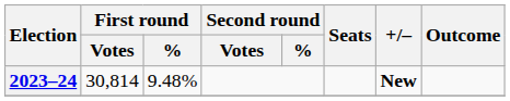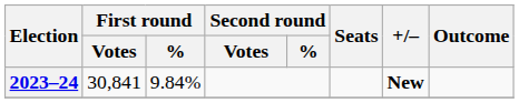2023–24 | First round / Votes: 30,814 -> 30,841
2023–24 | First round / %: 9.48% -> 9.84%
